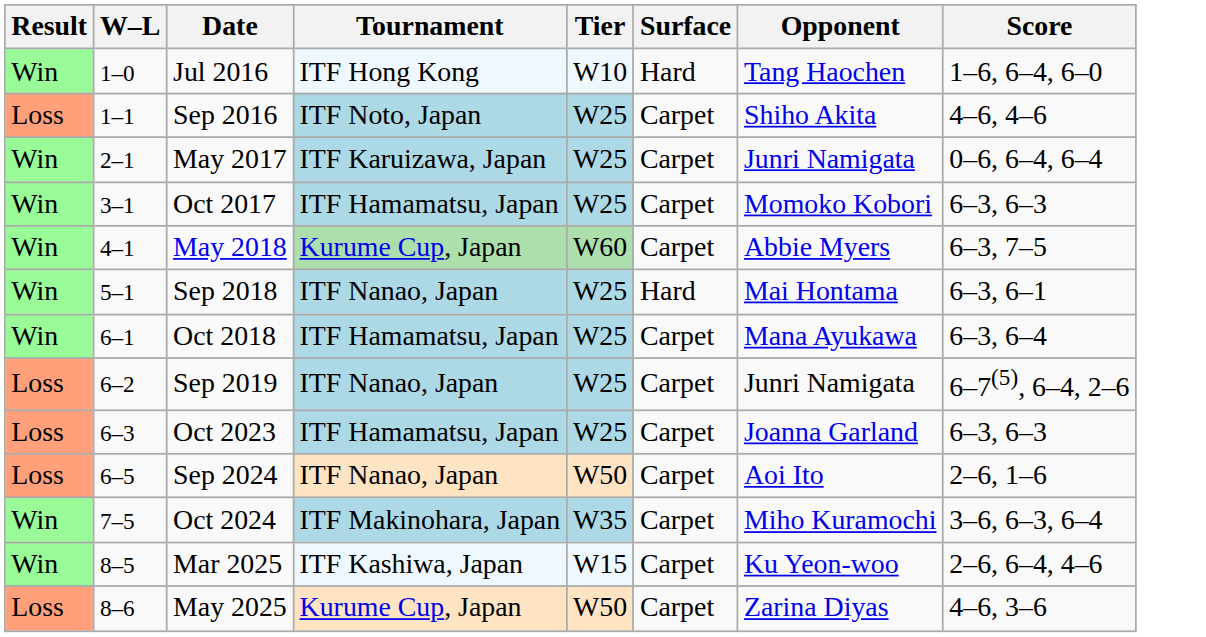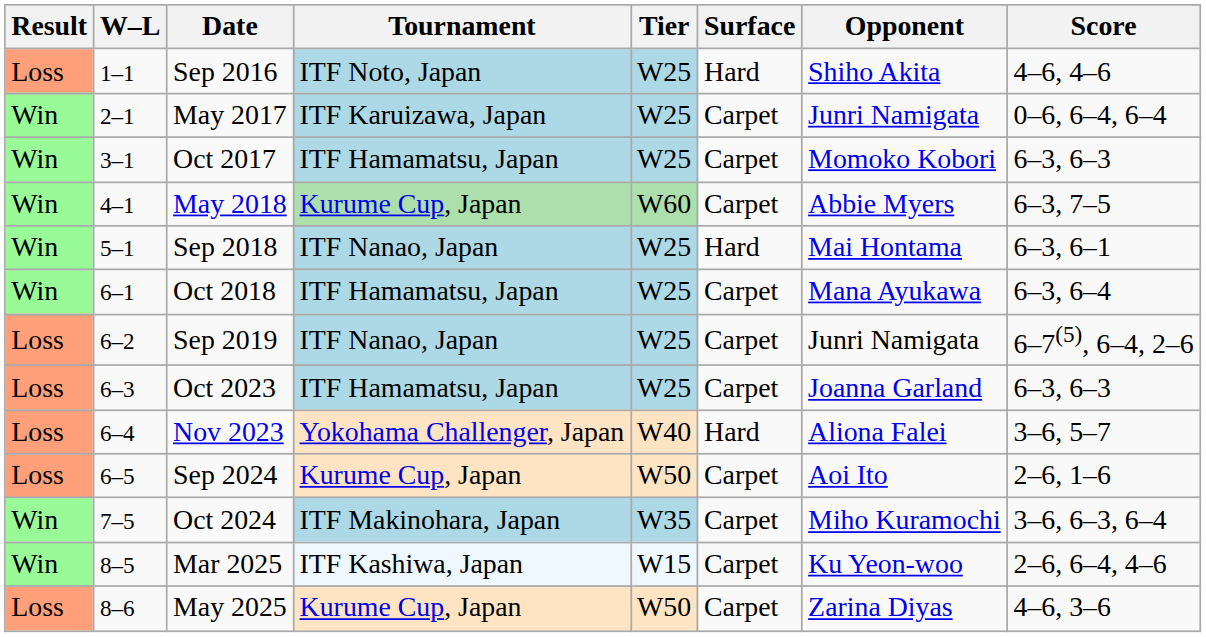- row: Win | 1–0 | Jul 2016 | ITF Hong Kong | W10 | Hard | Tang Haochen | 1–6, 6–4, 6–0
Sep 2016 | Surface: Carpet -> Hard
+ row: Loss | 6–4 | Nov 2023 | Yokohama Challenger, Japan | W40 | Hard | Aliona Falei | 3–6, 5–7
Sep 2024 | Tournament: ITF Nanao, Japan -> Kurume Cup, Japan
